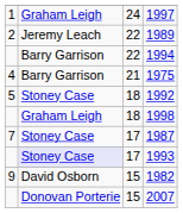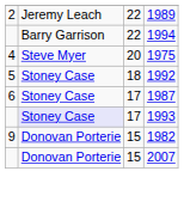- row: 1 | Graham Leigh | 24 | 1997
1975 | column 2: Barry Garrison -> Steve Myer
1975 | column 3: 21 -> 20
- row: Graham Leigh | 18 | 1998
1987 | column 1: 7 -> 6
1982 | column 2: David Osborn -> Donovan Porterie
